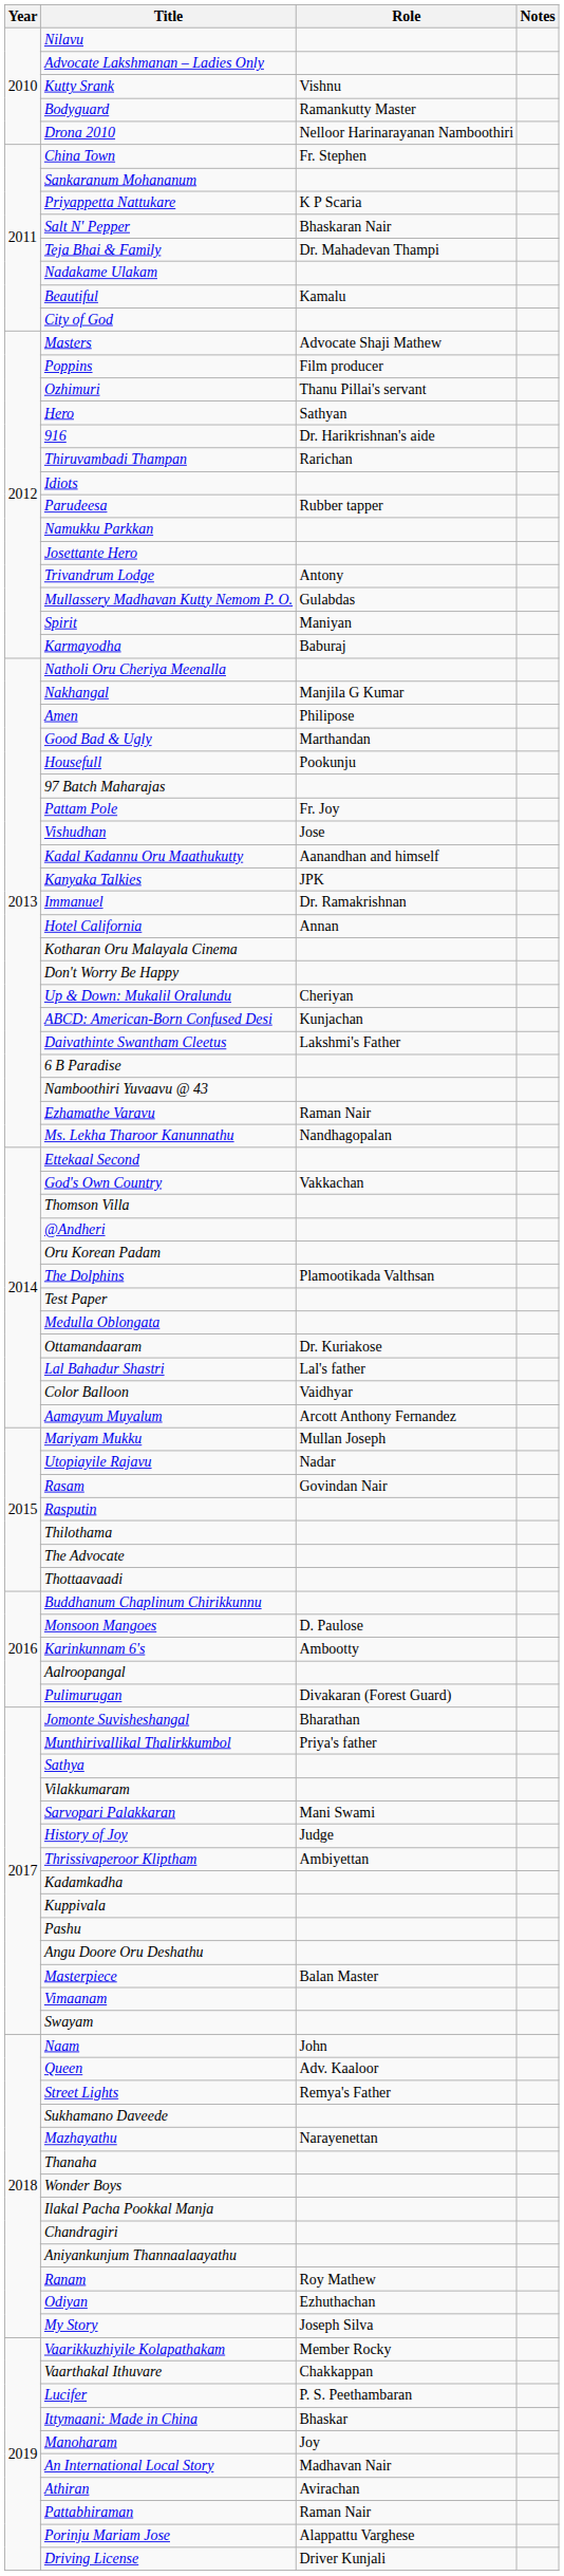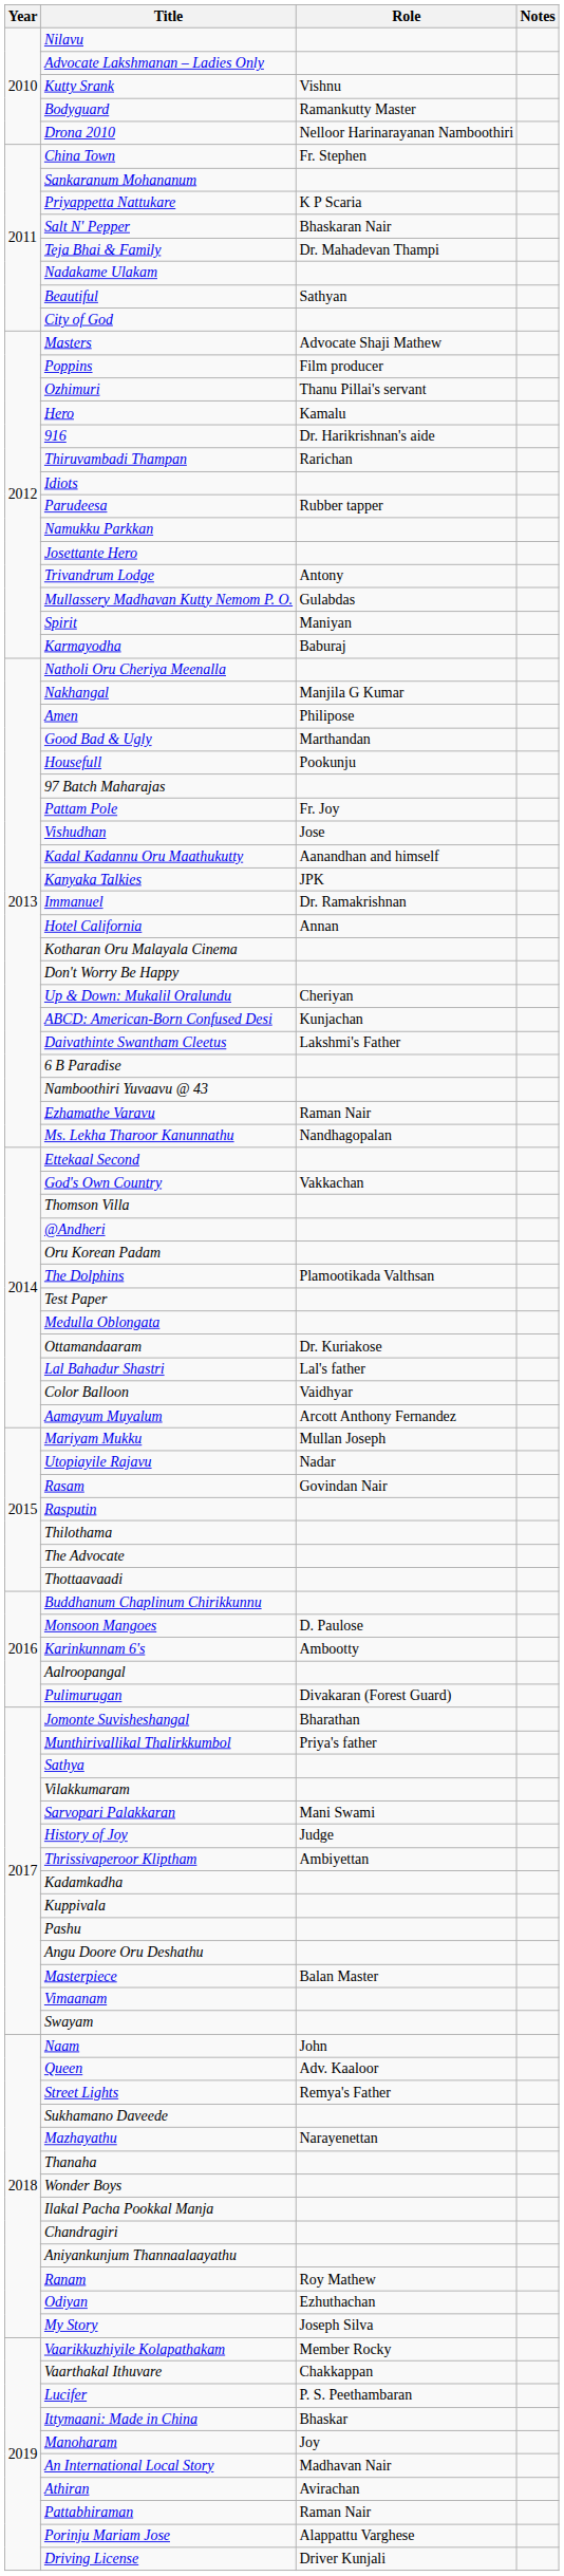Beautiful | Role: Kamalu -> Sathyan
Hero | Role: Sathyan -> Kamalu
